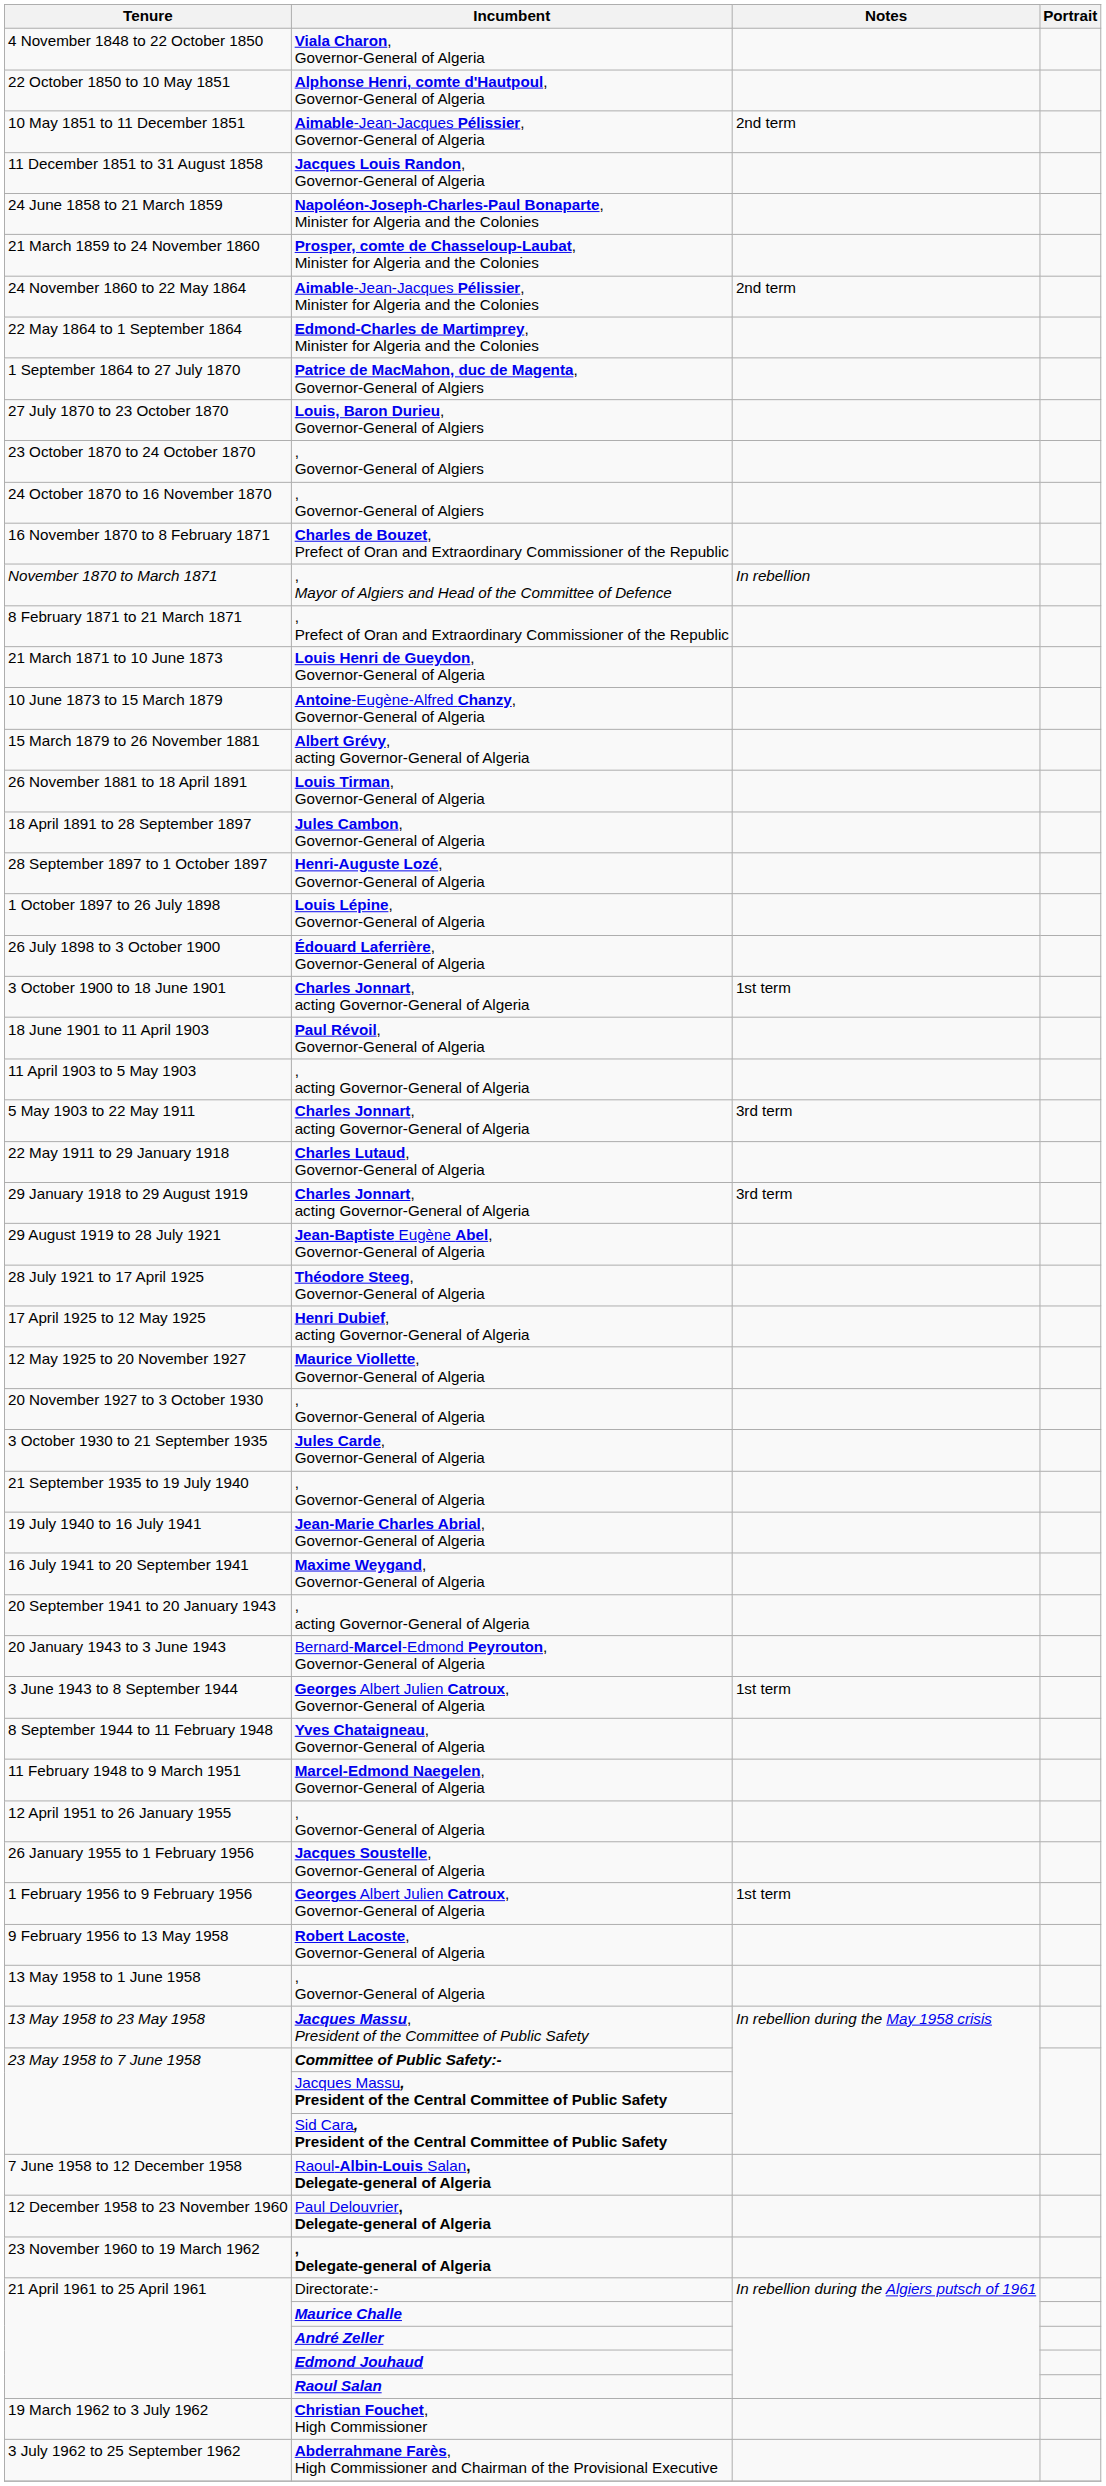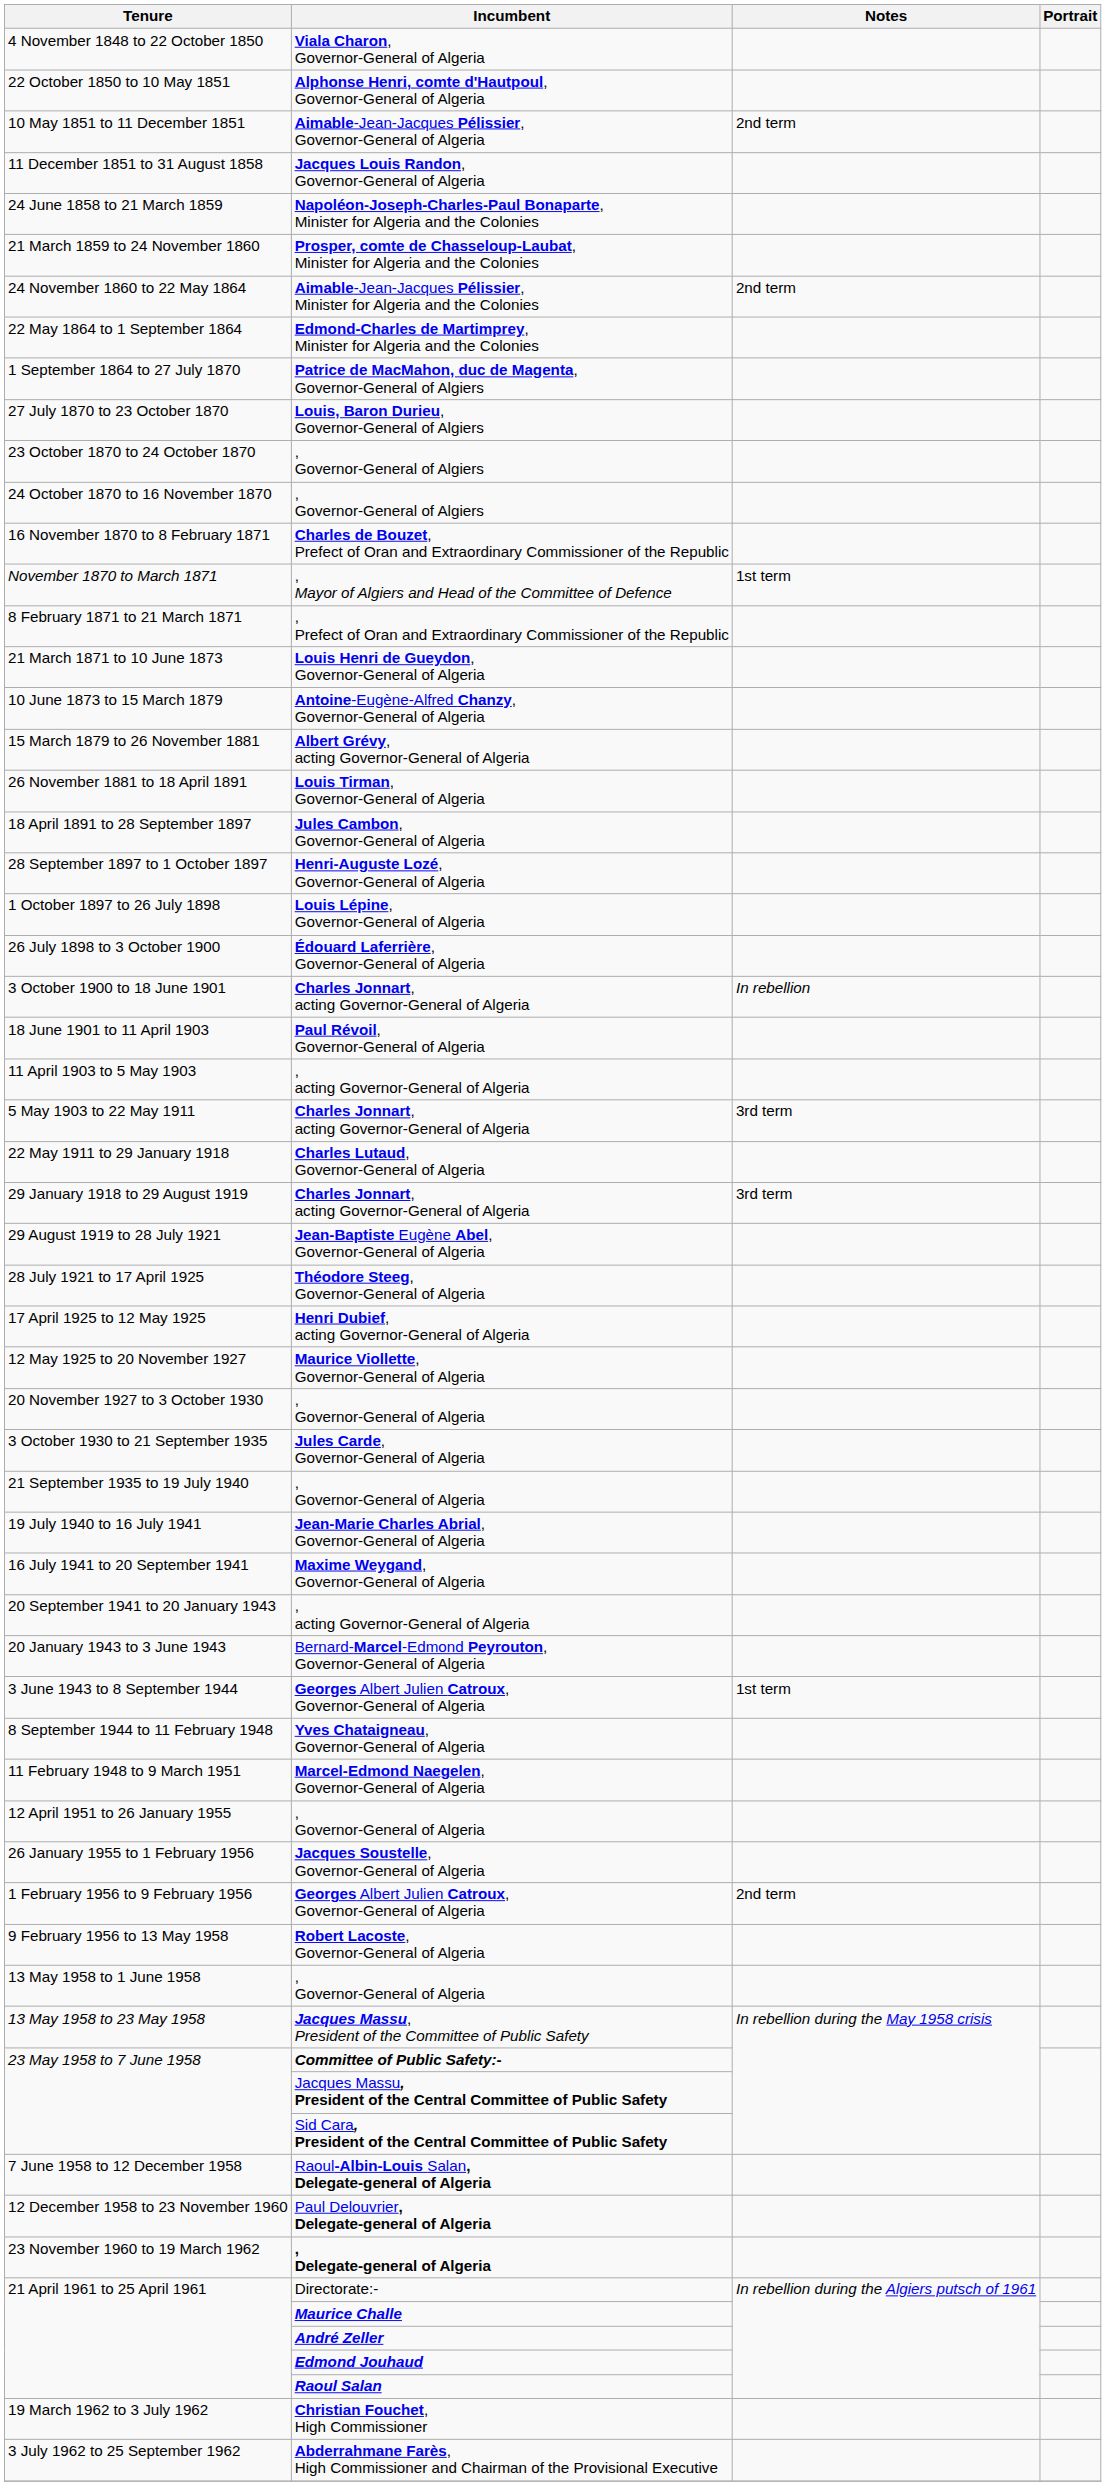November 1870 to March 1871 | Notes: In rebellion -> 1st term
3 October 1900 to 18 June 1901 | Notes: 1st term -> In rebellion
1 February 1956 to 9 February 1956 | Notes: 1st term -> 2nd term
